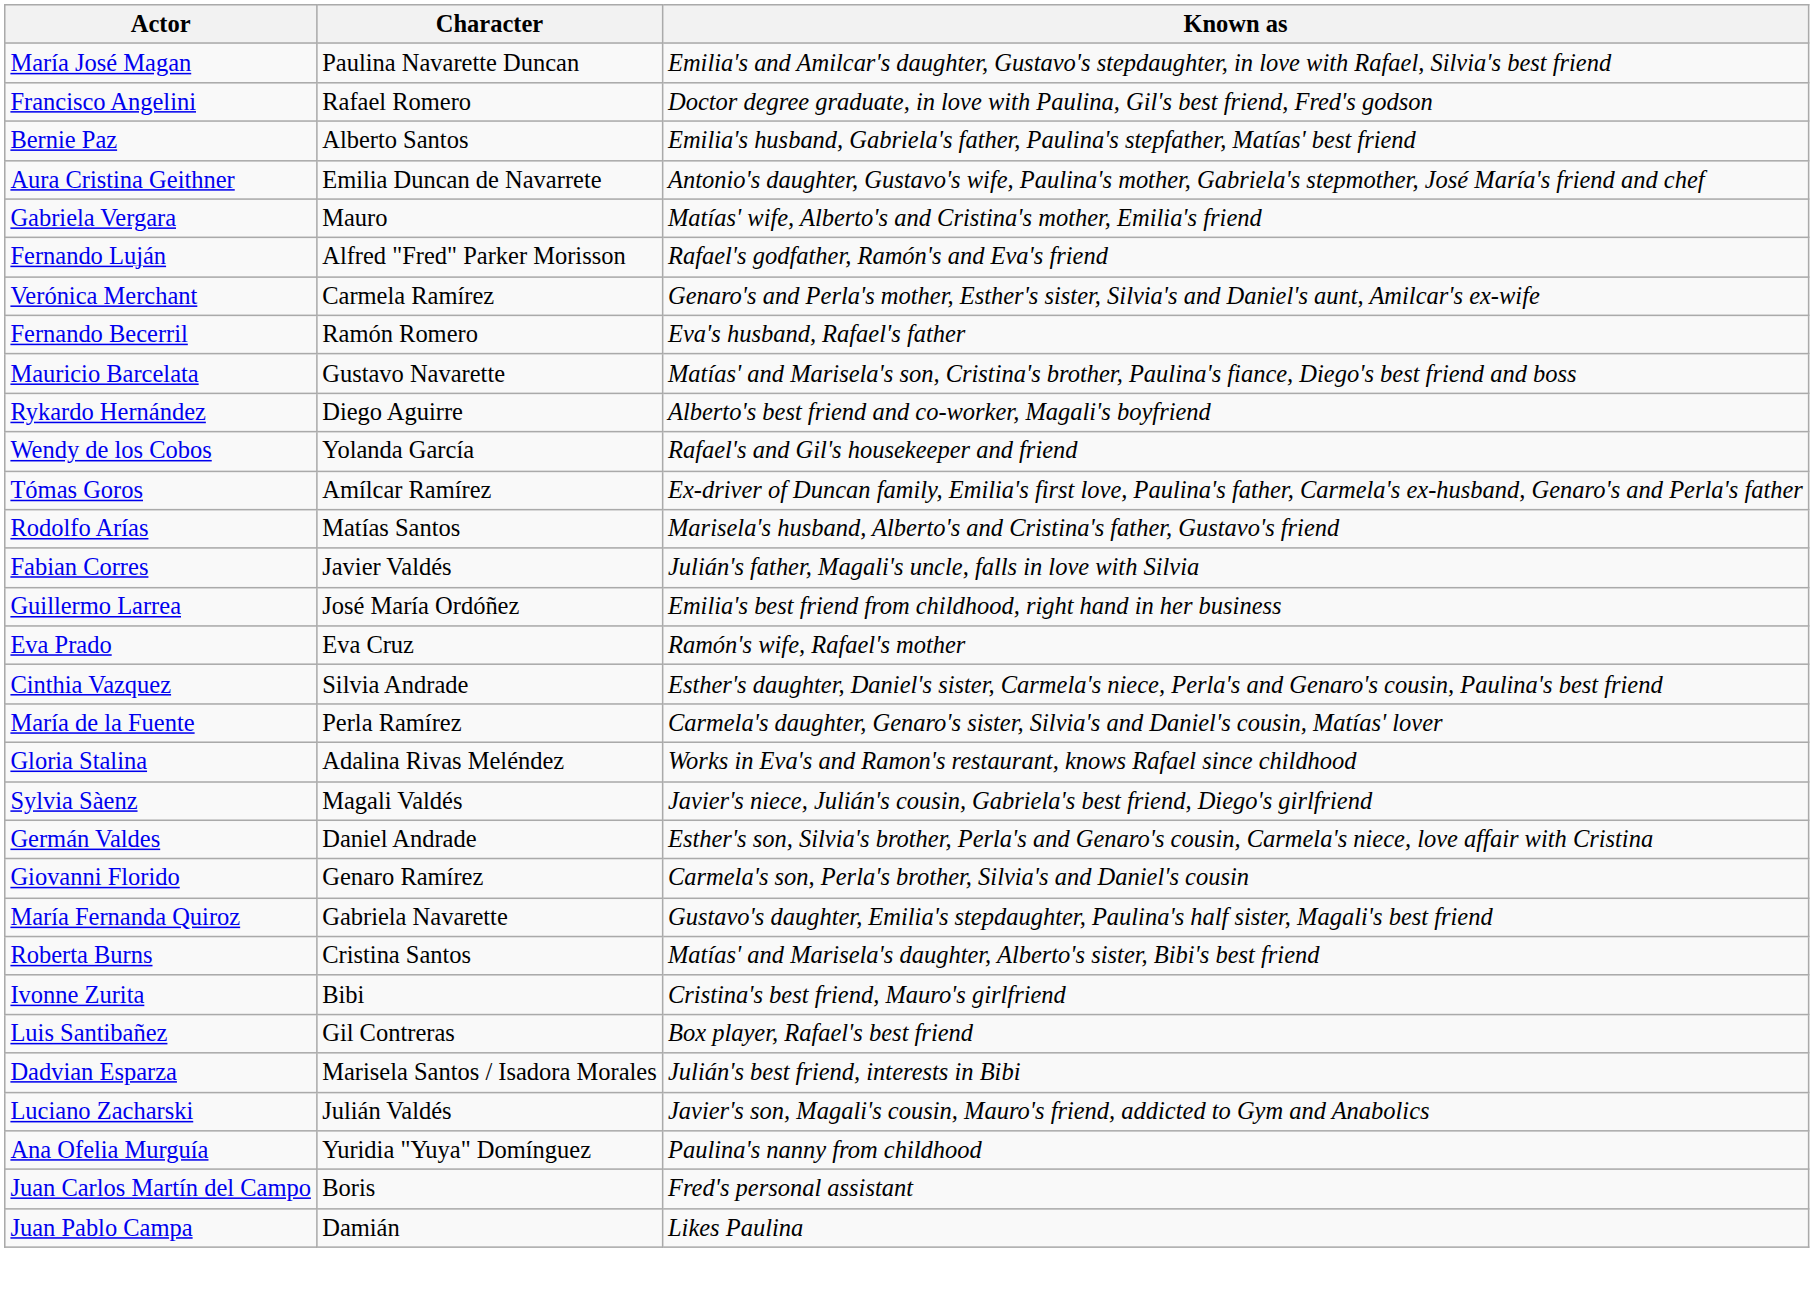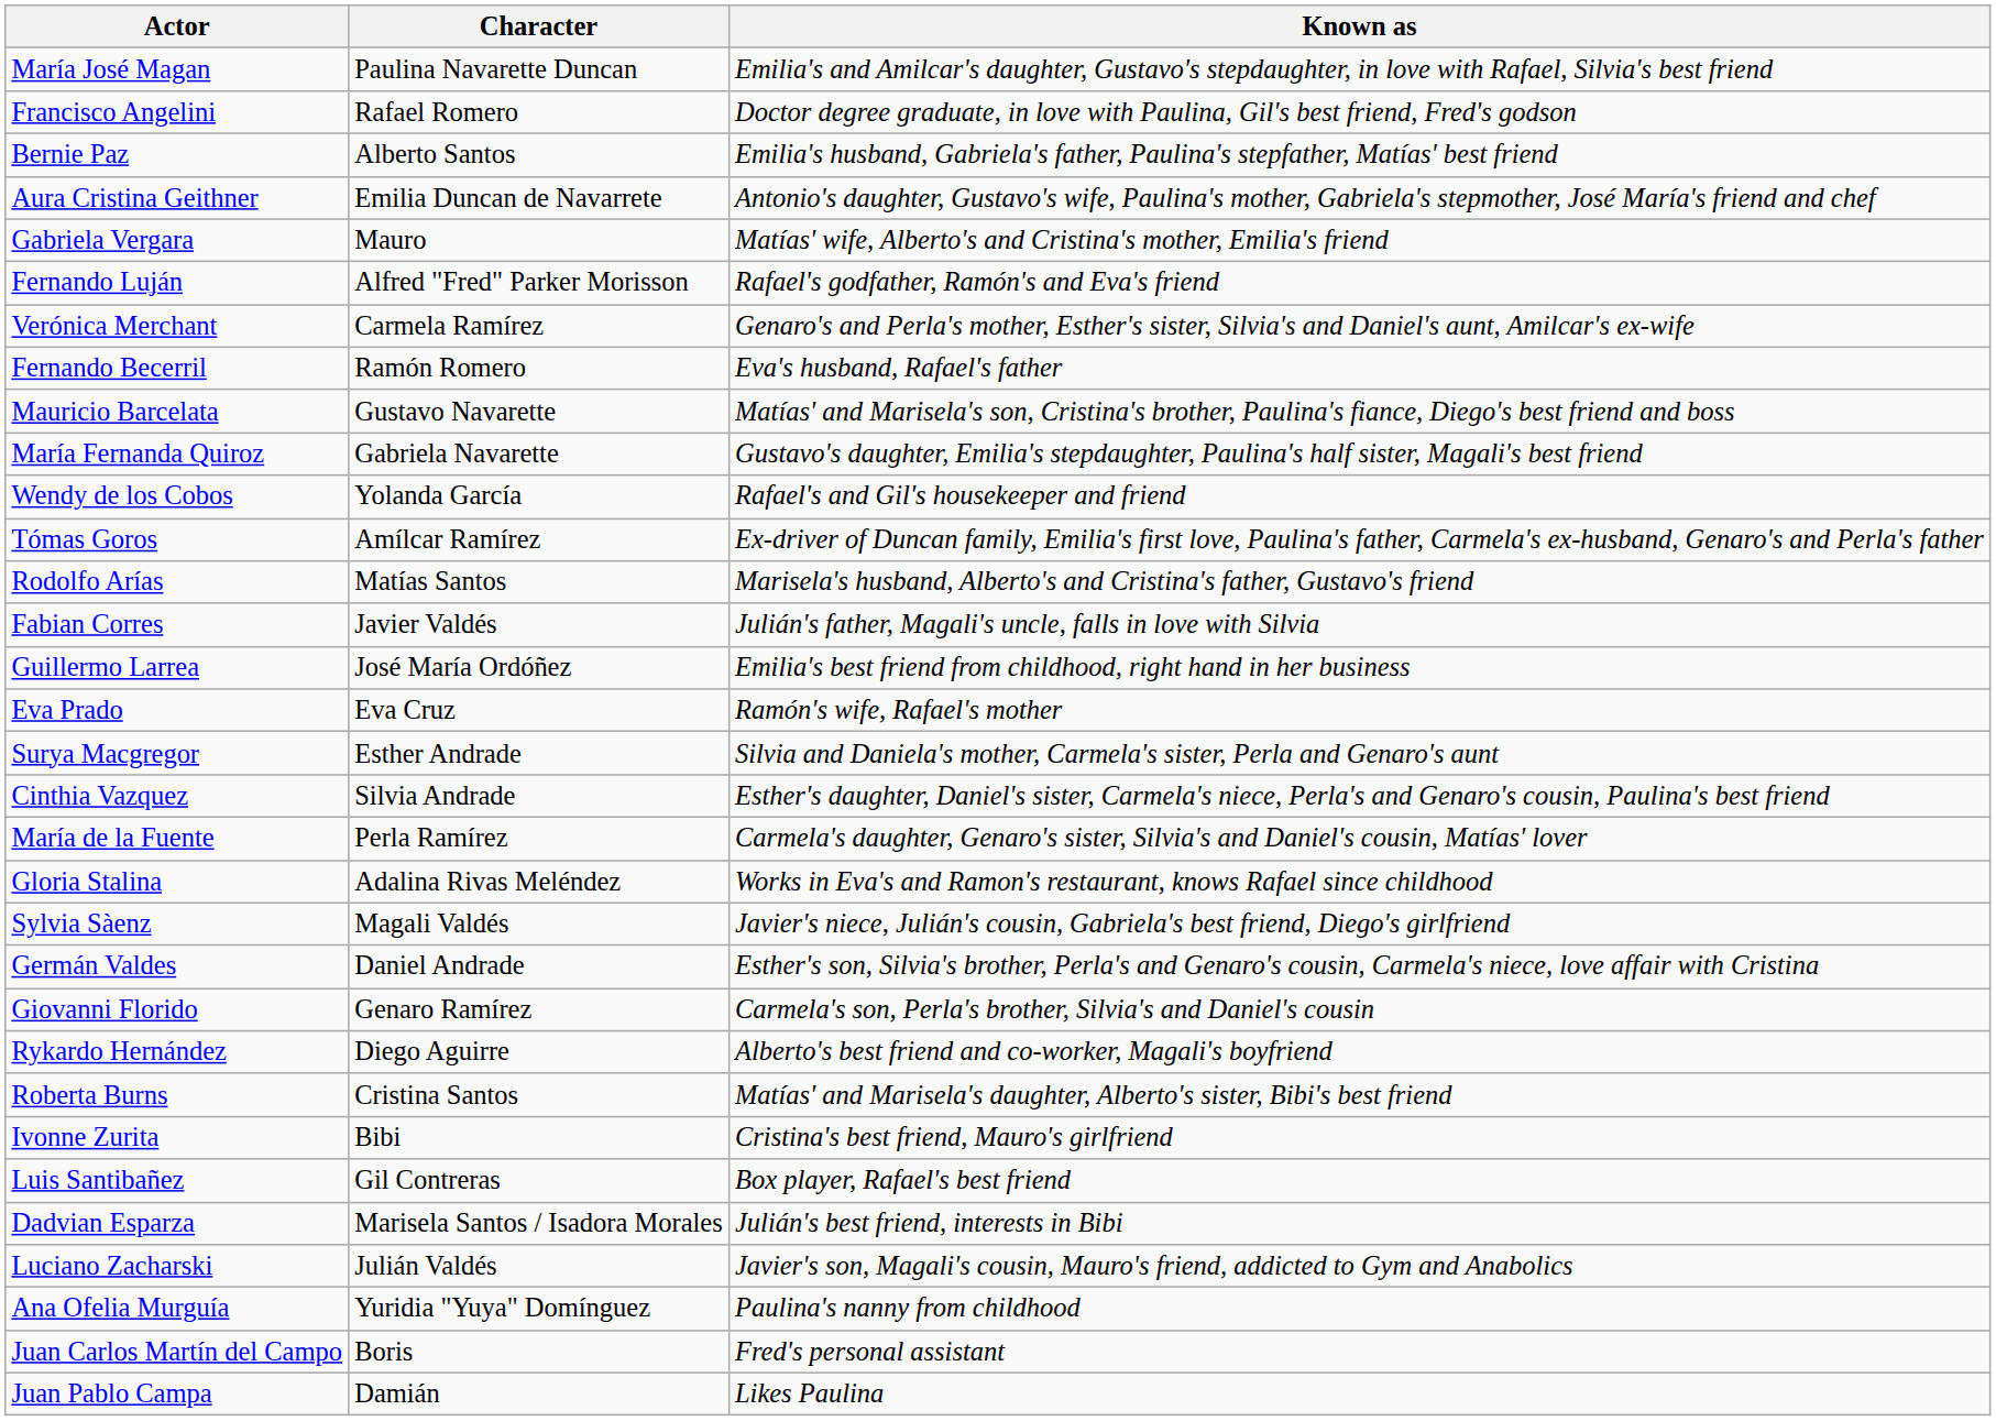rows swapped: María Fernanda Quiroz <-> Rykardo Hernández
+ row: Surya Macgregor | Esther Andrade | Silvia and Daniela's mother, Carmela's sister, Perla and Genaro's aunt
